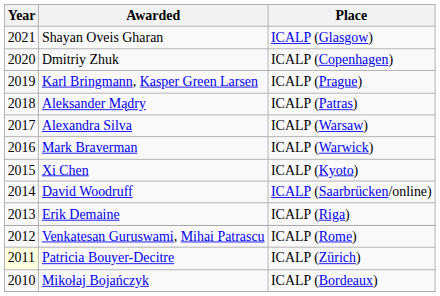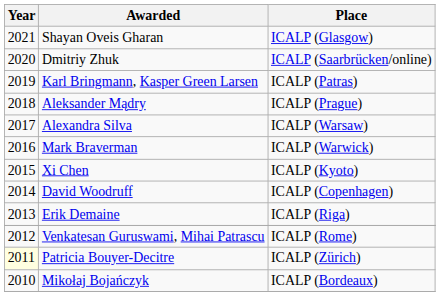Dmitriy Zhuk | Place: ICALP (Copenhagen) -> ICALP (Saarbrücken/online)
Karl Bringmann, Kasper Green Larsen | Place: ICALP (Prague) -> ICALP (Patras)
Aleksander Mądry | Place: ICALP (Patras) -> ICALP (Prague)
David Woodruff | Place: ICALP (Saarbrücken/online) -> ICALP (Copenhagen)
